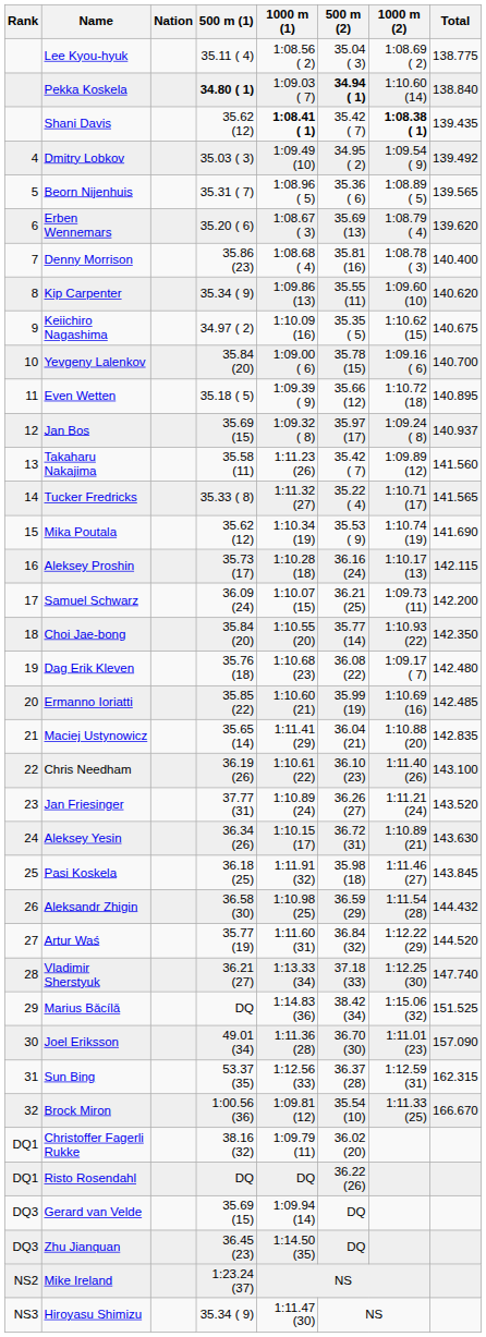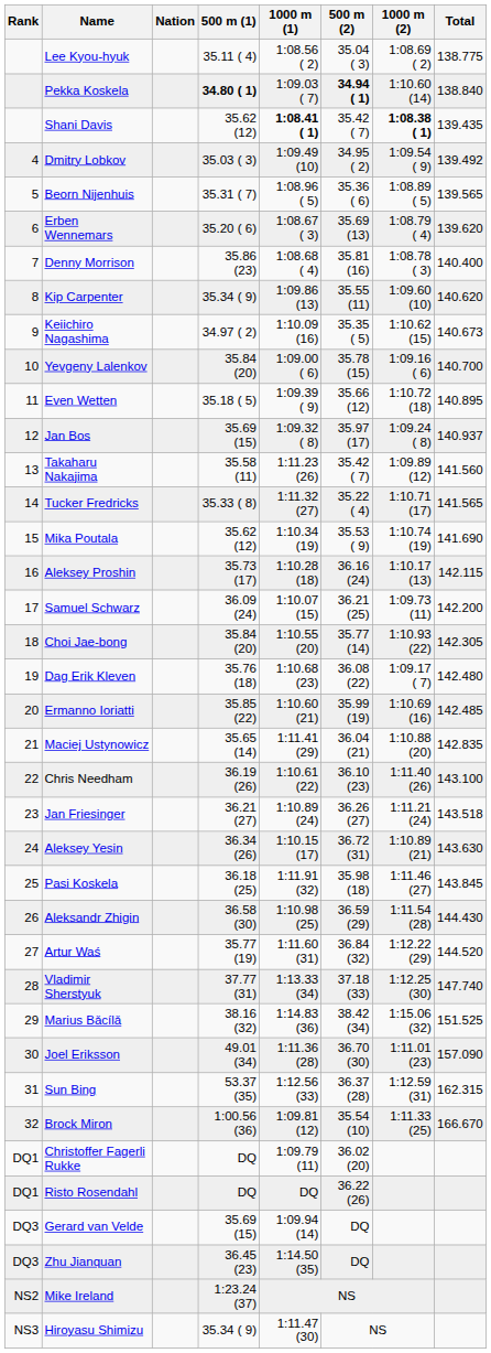Keiichiro Nagashima | Total: 140.675 -> 140.673
Choi Jae-bong | Total: 142.350 -> 142.305
Jan Friesinger | 500 m (1): 37.77 (31) -> 36.21 (27)
Jan Friesinger | Total: 143.520 -> 143.518
Aleksandr Zhigin | Total: 144.432 -> 144.430
Vladimir Sherstyuk | 500 m (1): 36.21 (27) -> 37.77 (31)
Marius Bǎcílǎ | 500 m (1): DQ -> 38.16 (32)
Christoffer Fagerli Rukke | 500 m (1): 38.16 (32) -> DQ
